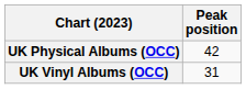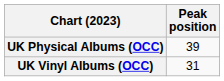UK Physical Albums (OCC) | Peak position: 42 -> 39
